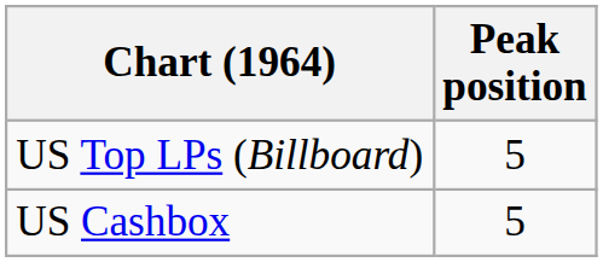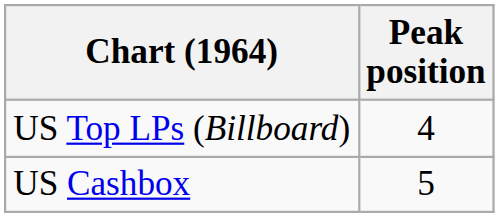US Top LPs (Billboard) | Peak position: 5 -> 4
